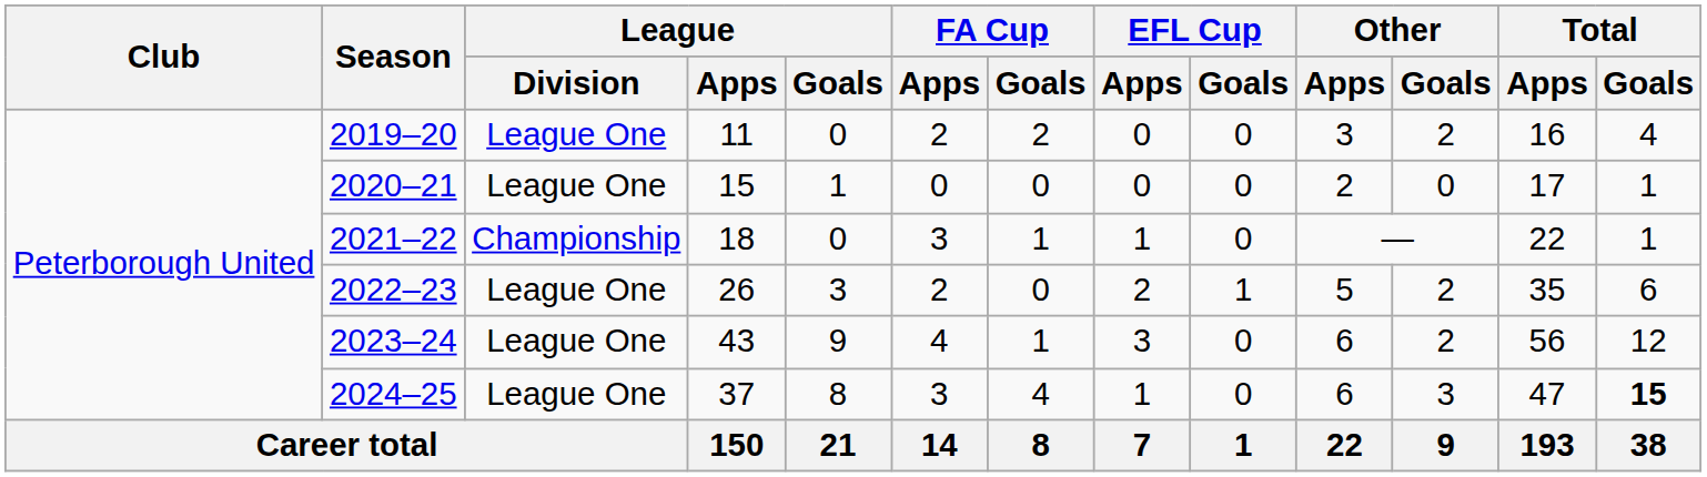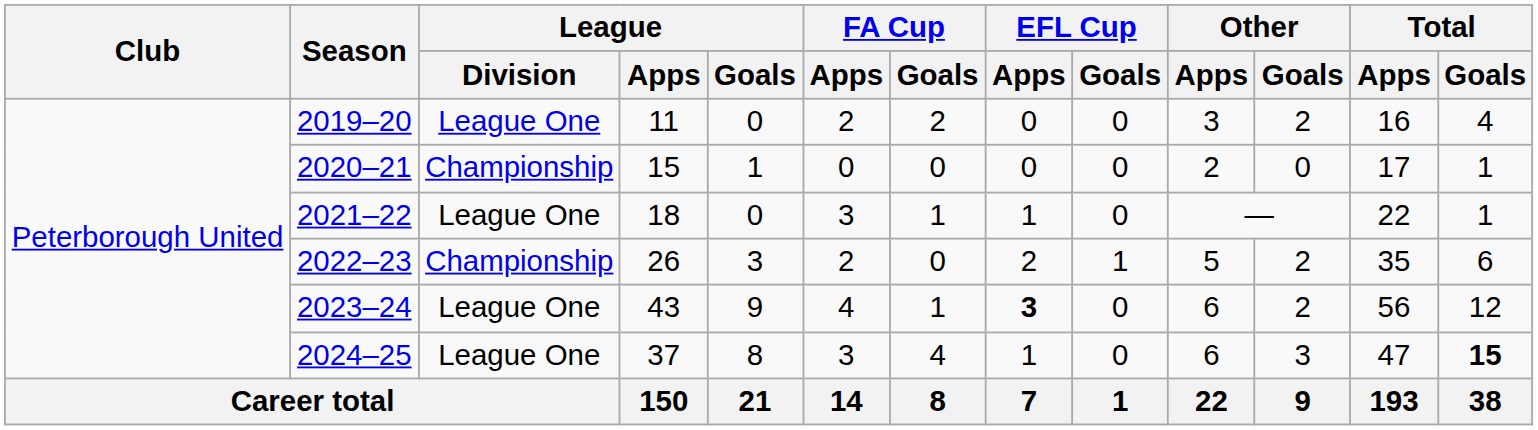2020–21 | League / Division: League One -> Championship
2021–22 | League / Division: Championship -> League One
2022–23 | League / Division: League One -> Championship
2023–24 | EFL Cup / Apps: normal -> bold
